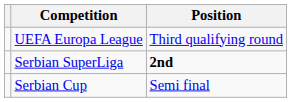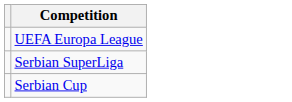- column: Position | Third qualifying round | 2nd | Semi final
